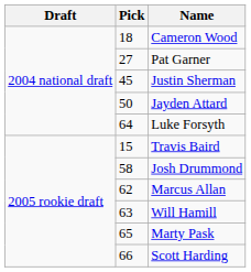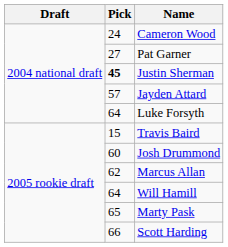Cameron Wood | Pick: 18 -> 24
Justin Sherman | Pick: normal -> bold
Jayden Attard | Pick: 50 -> 57
Josh Drummond | Pick: 58 -> 60
Will Hamill | Pick: 63 -> 64
